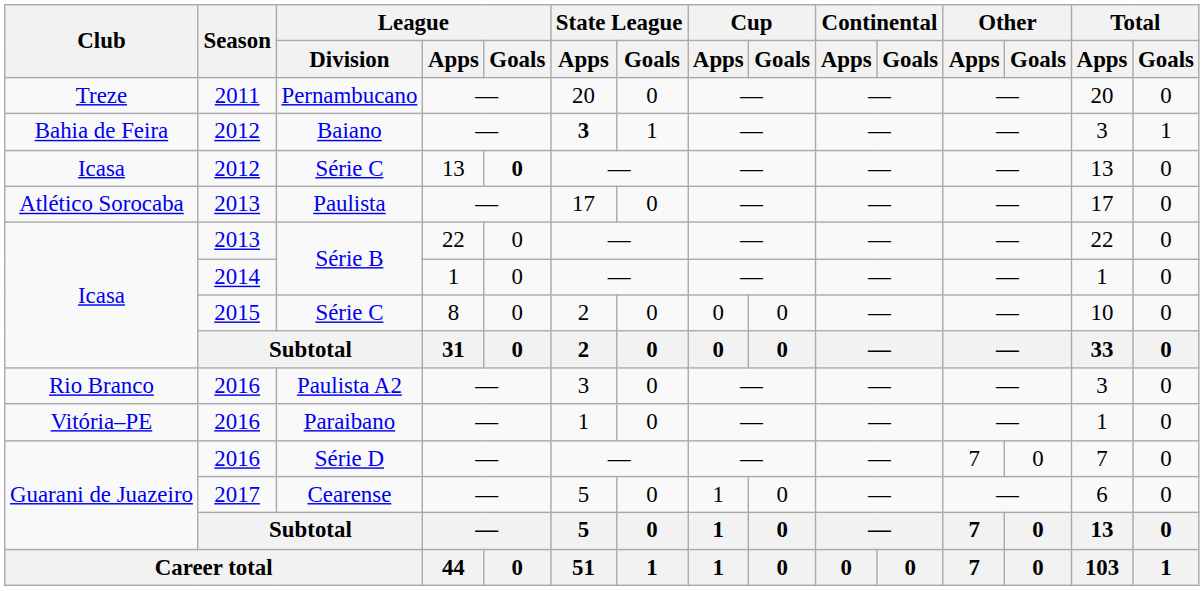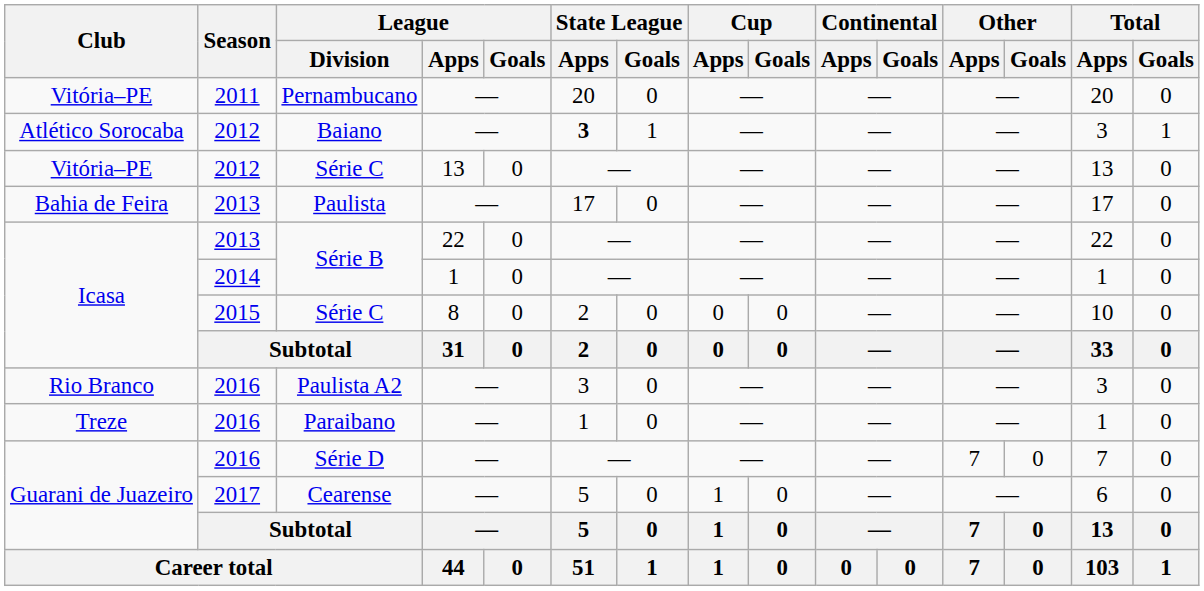Pernambucano | Club: Treze -> Vitória–PE
Baiano | Club: Bahia de Feira -> Atlético Sorocaba
2012 / Série C | Club: Icasa -> Vitória–PE
2012 / Série C | League / Goals: bold -> normal
Paulista | Club: Atlético Sorocaba -> Bahia de Feira
Paraibano | Club: Vitória–PE -> Treze
